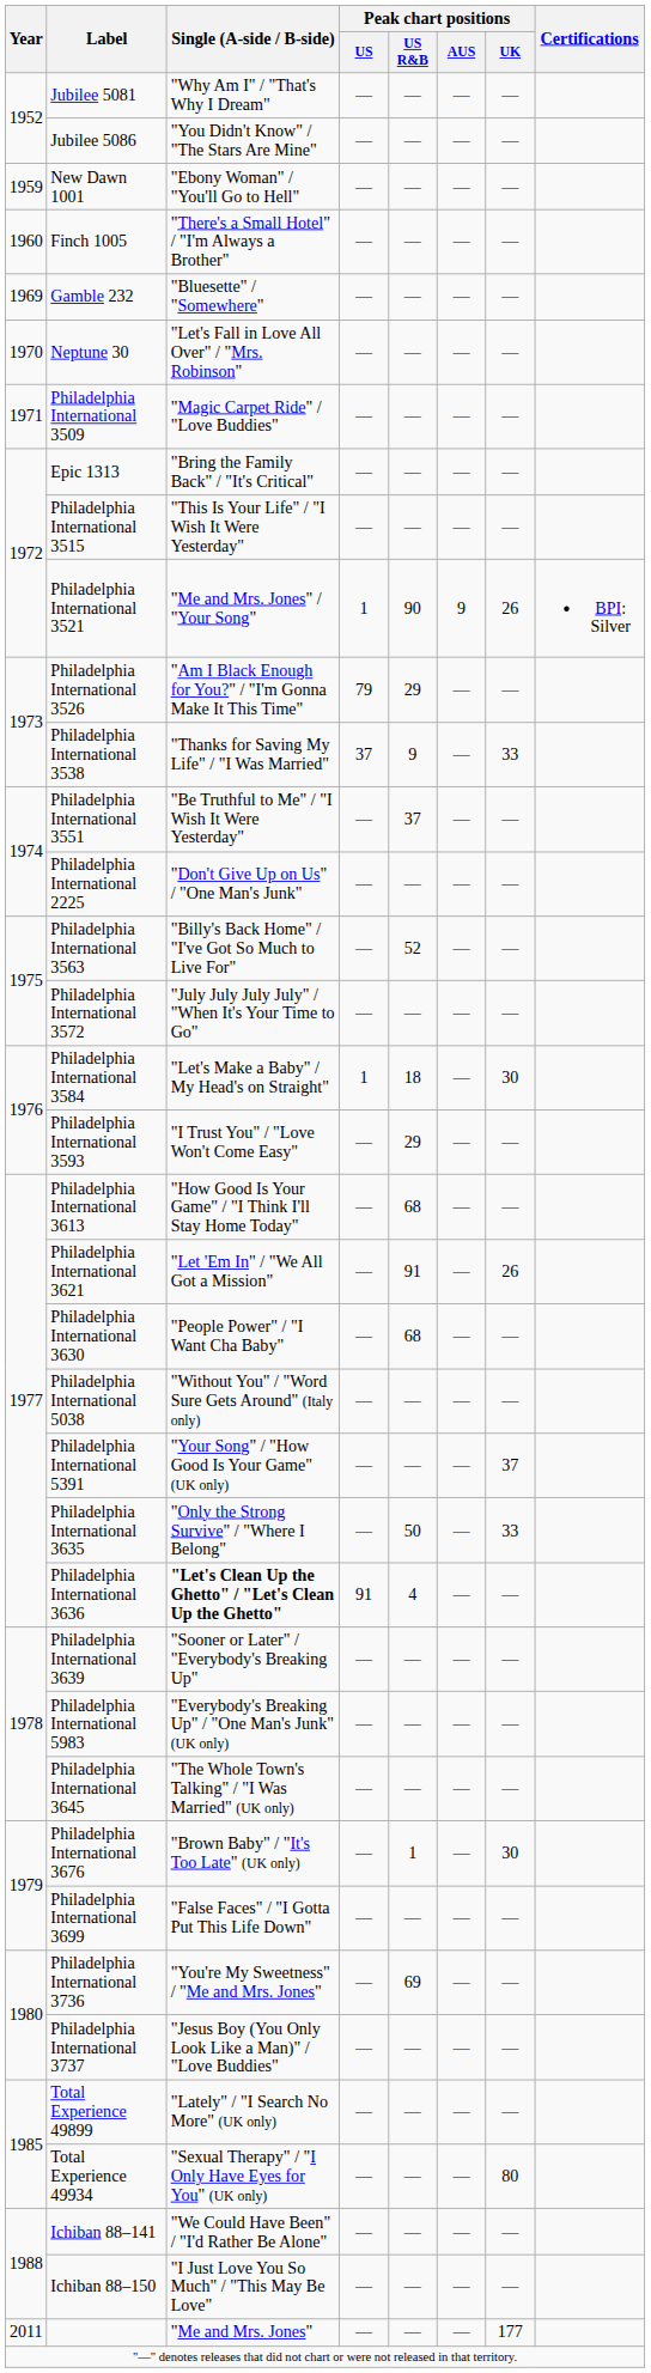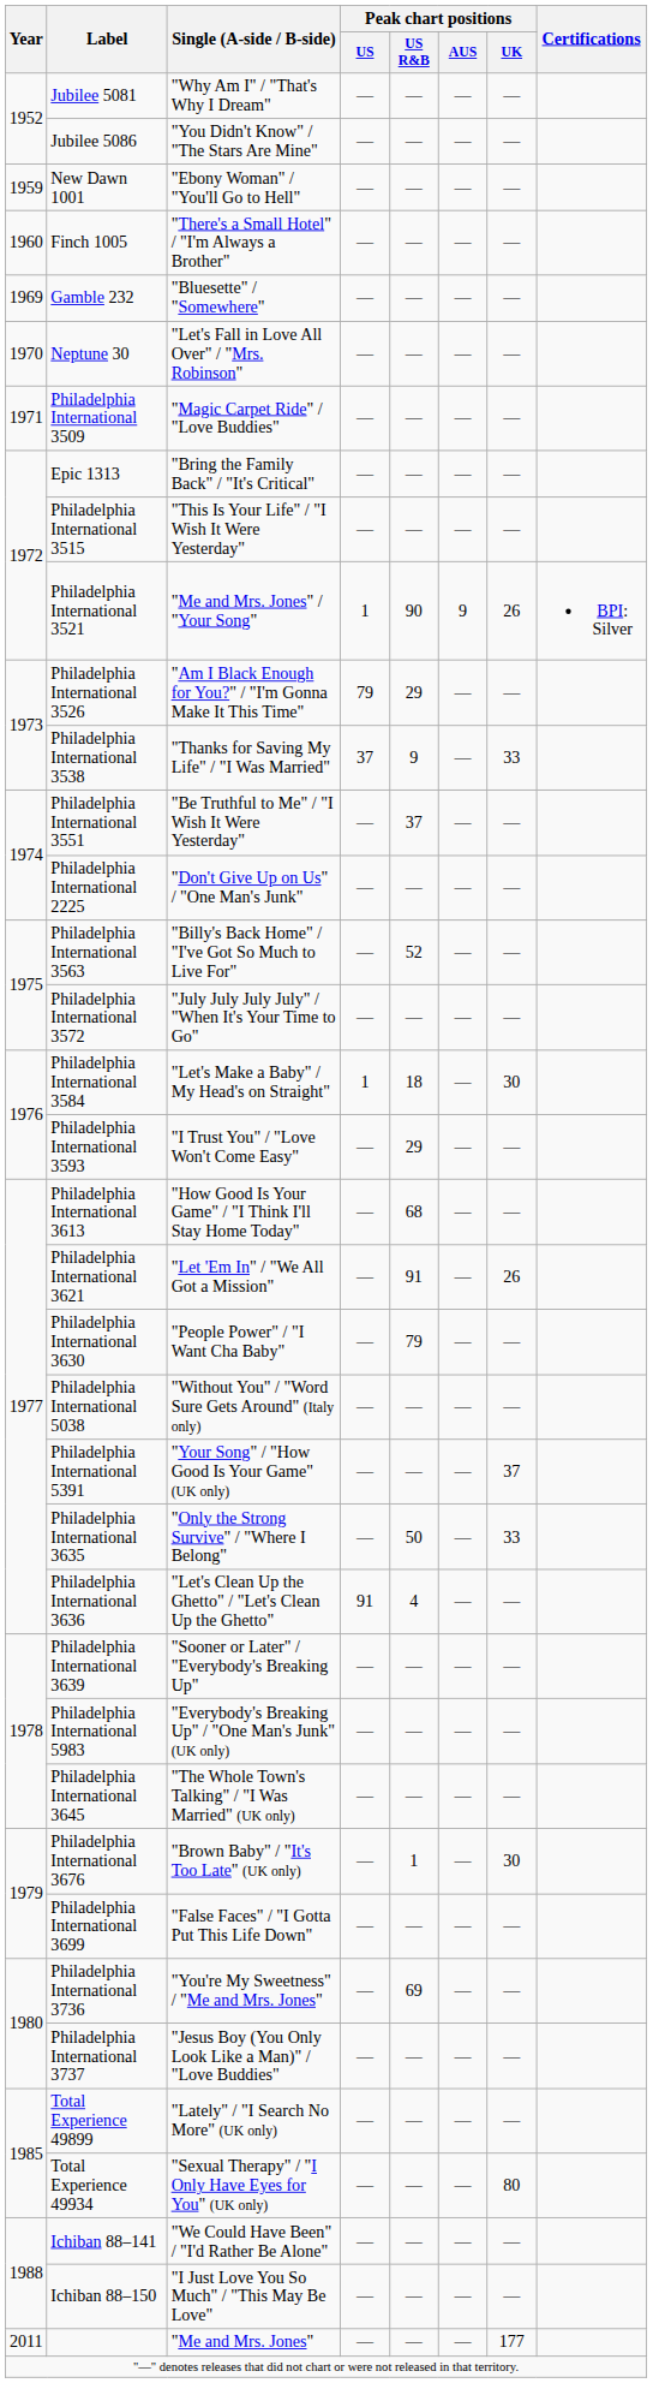Philadelphia International 3630 | Peak chart positions / US R&B: 68 -> 79
Philadelphia International 3636 | Single (A-side / B-side): bold -> normal
